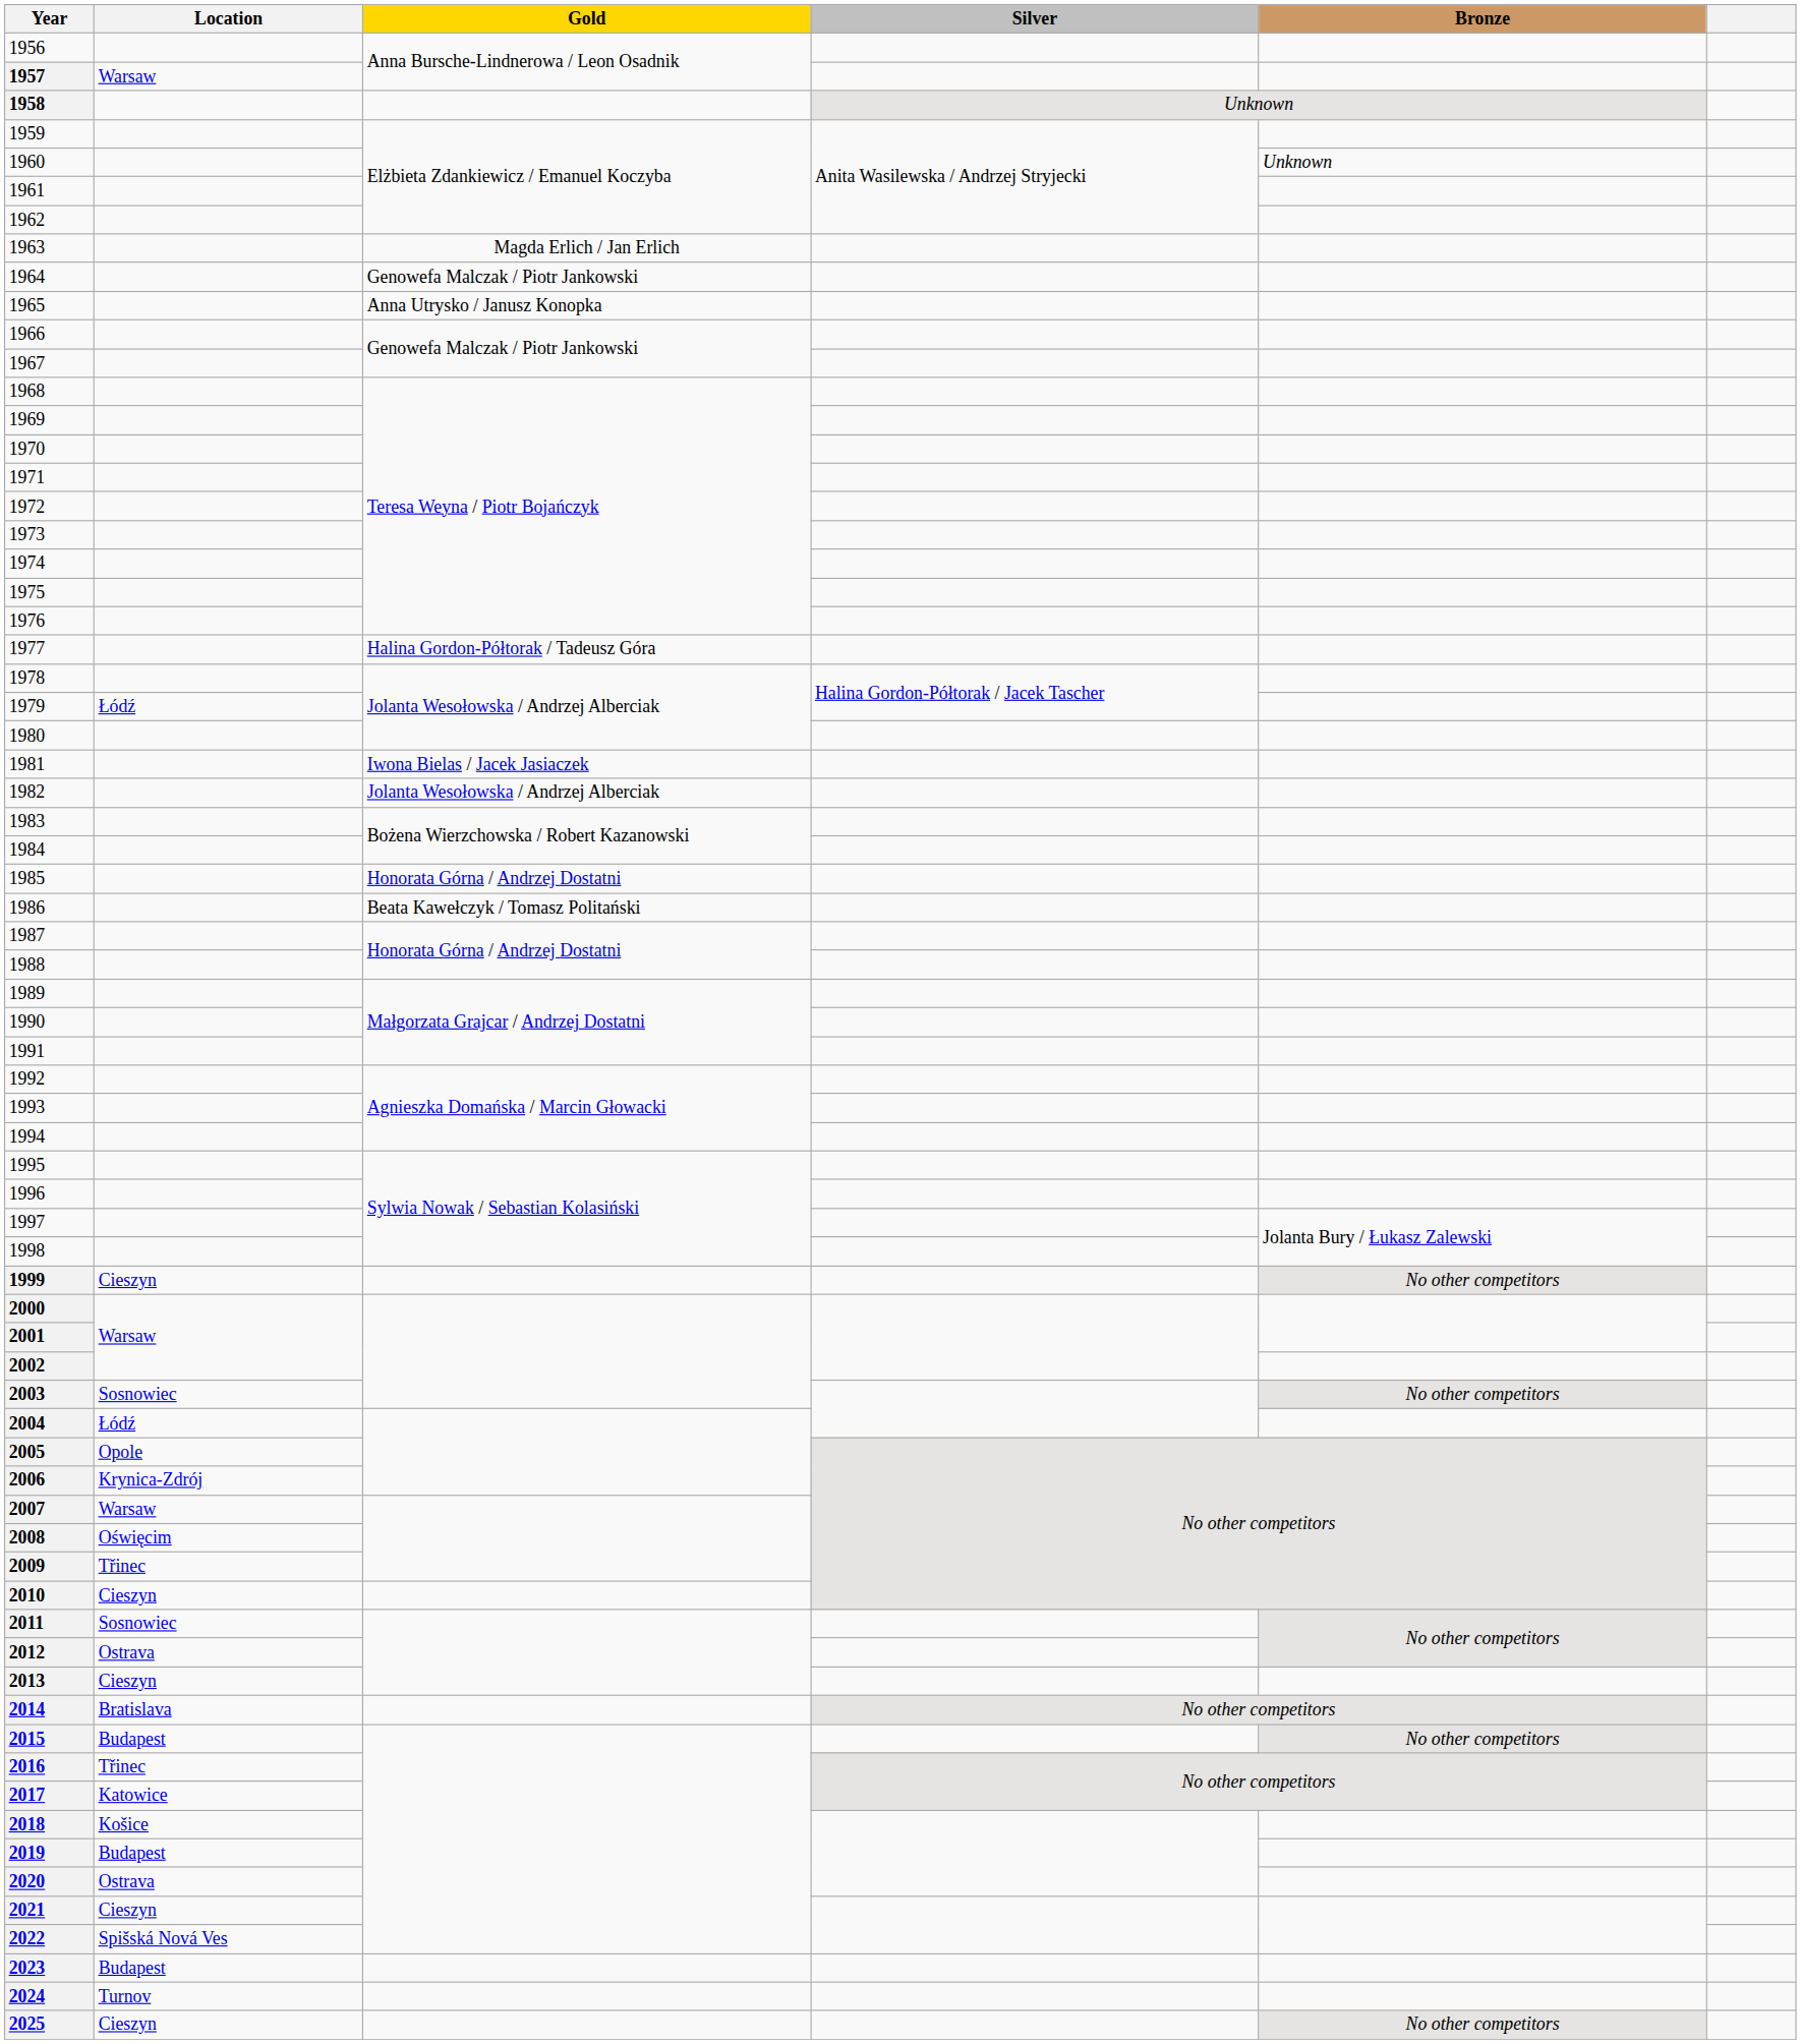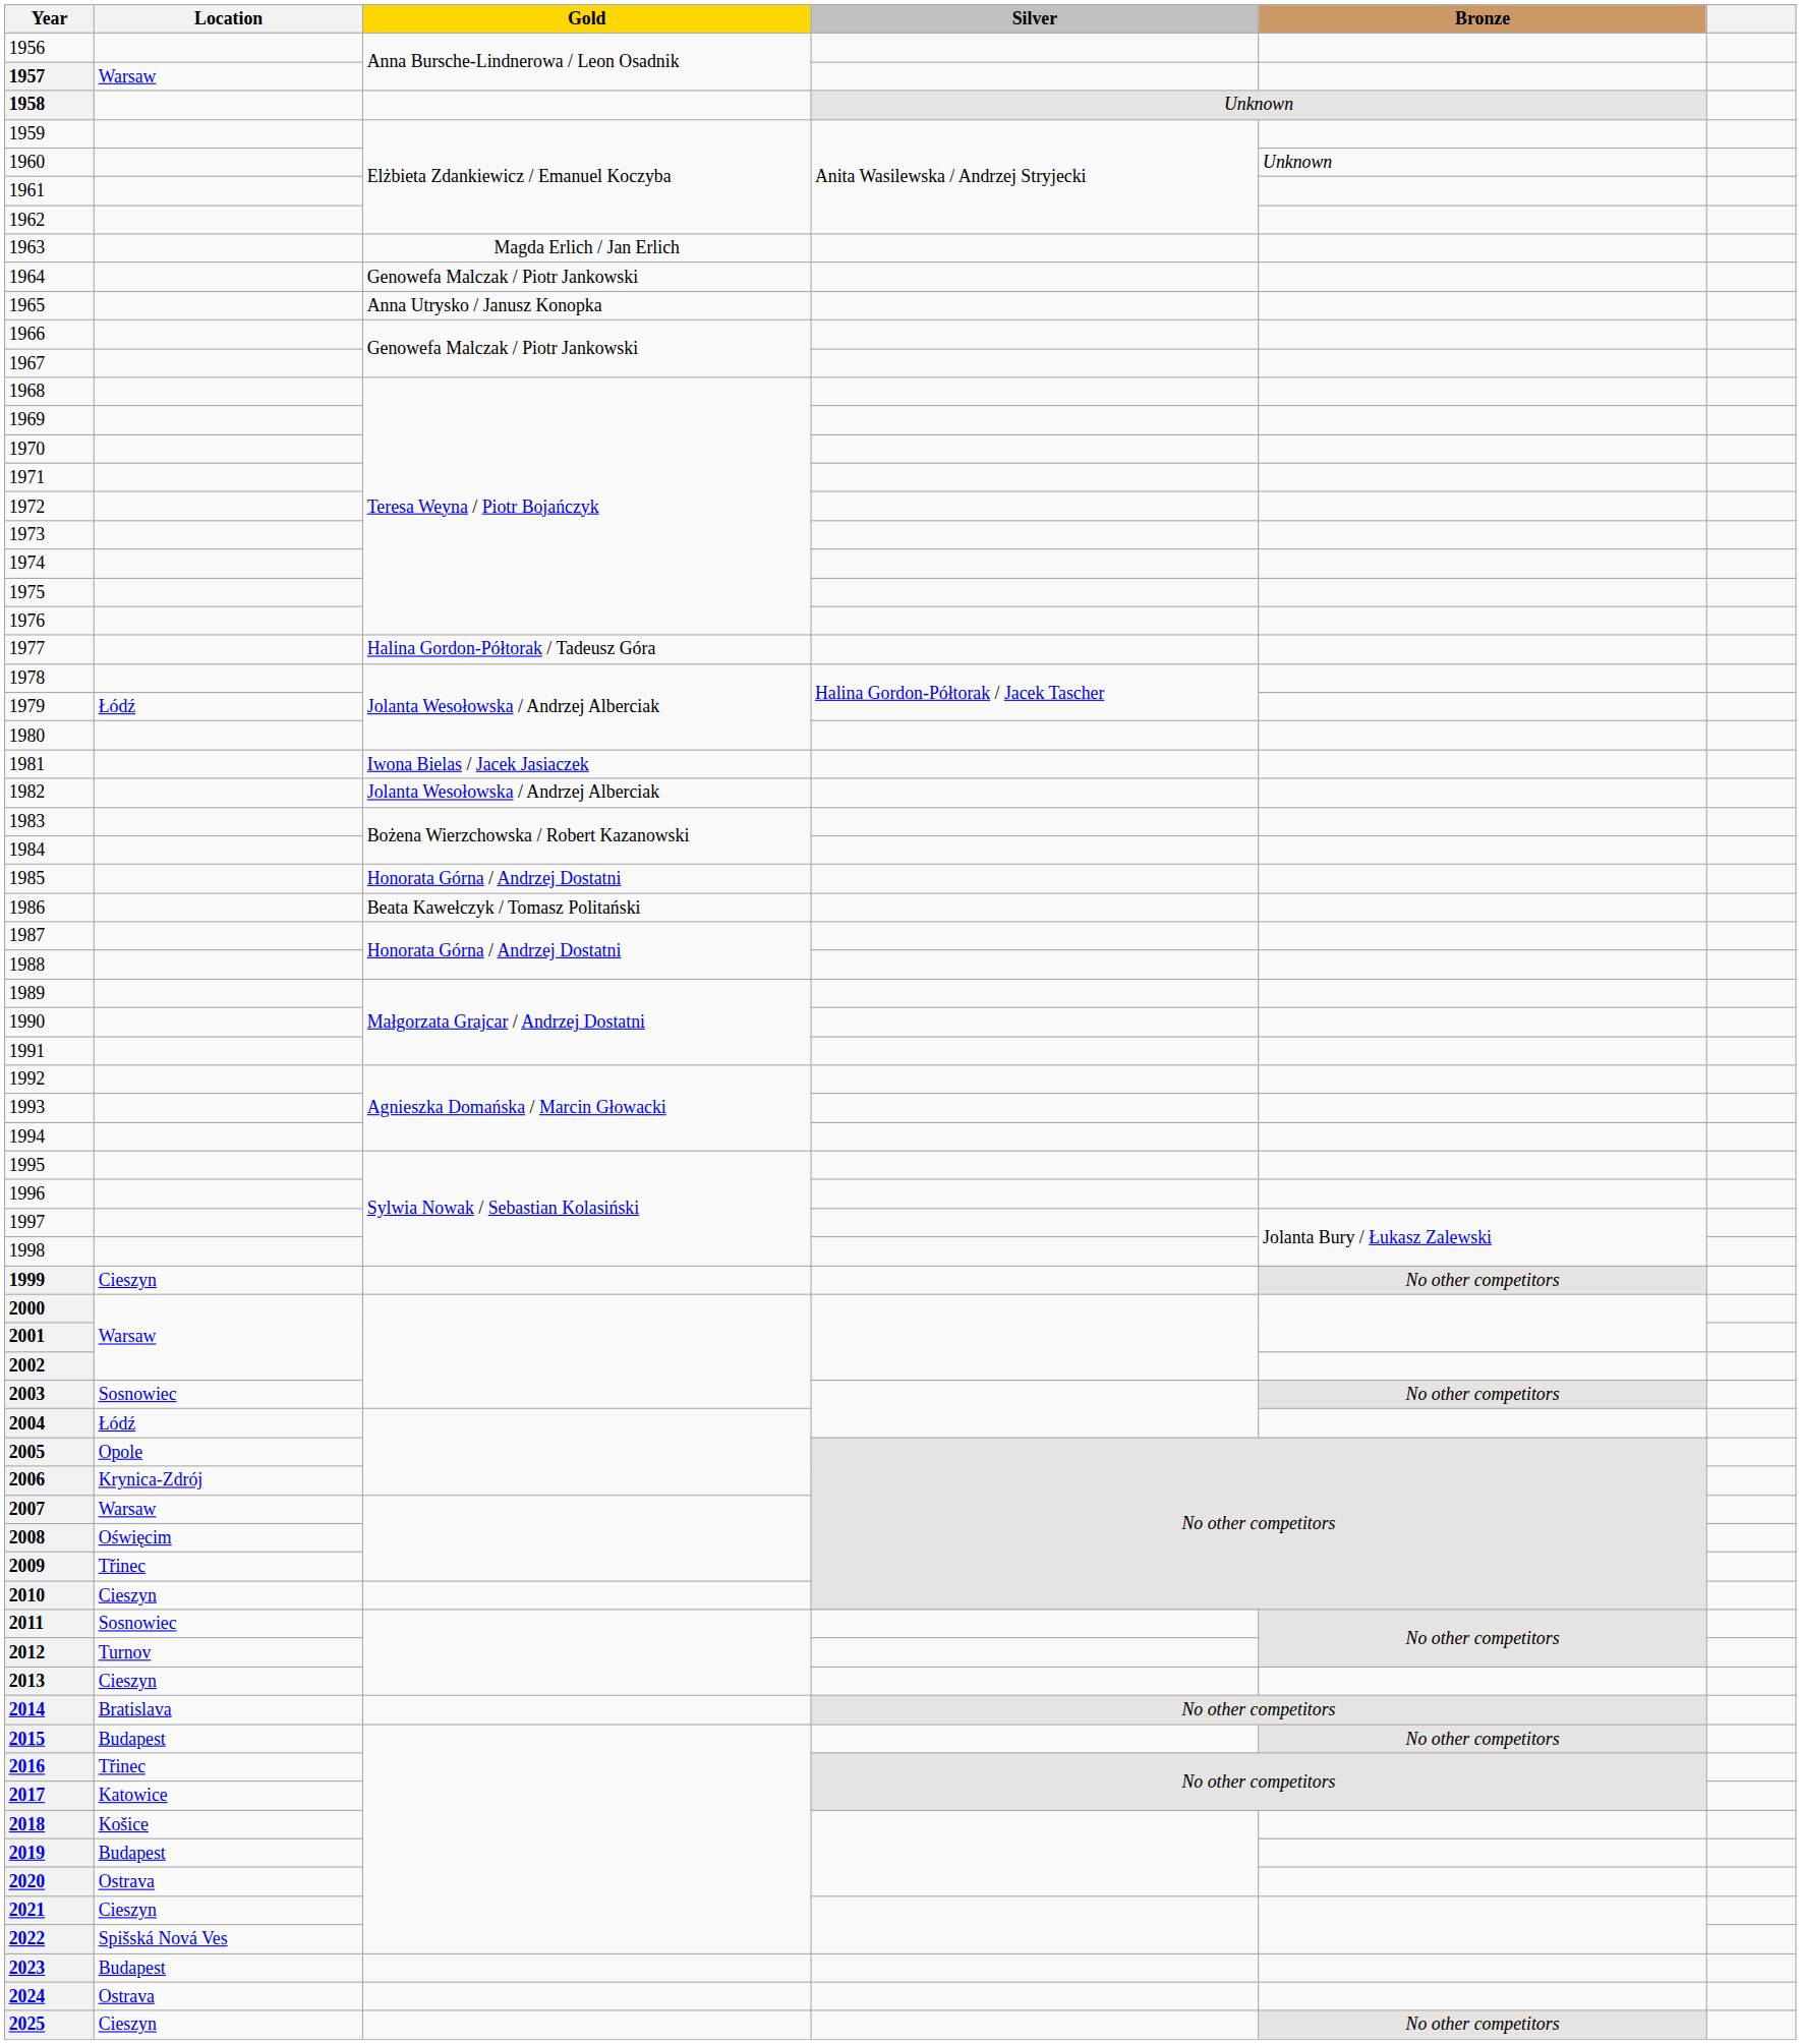2012 | Location: Ostrava -> Turnov
2024 | Location: Turnov -> Ostrava
